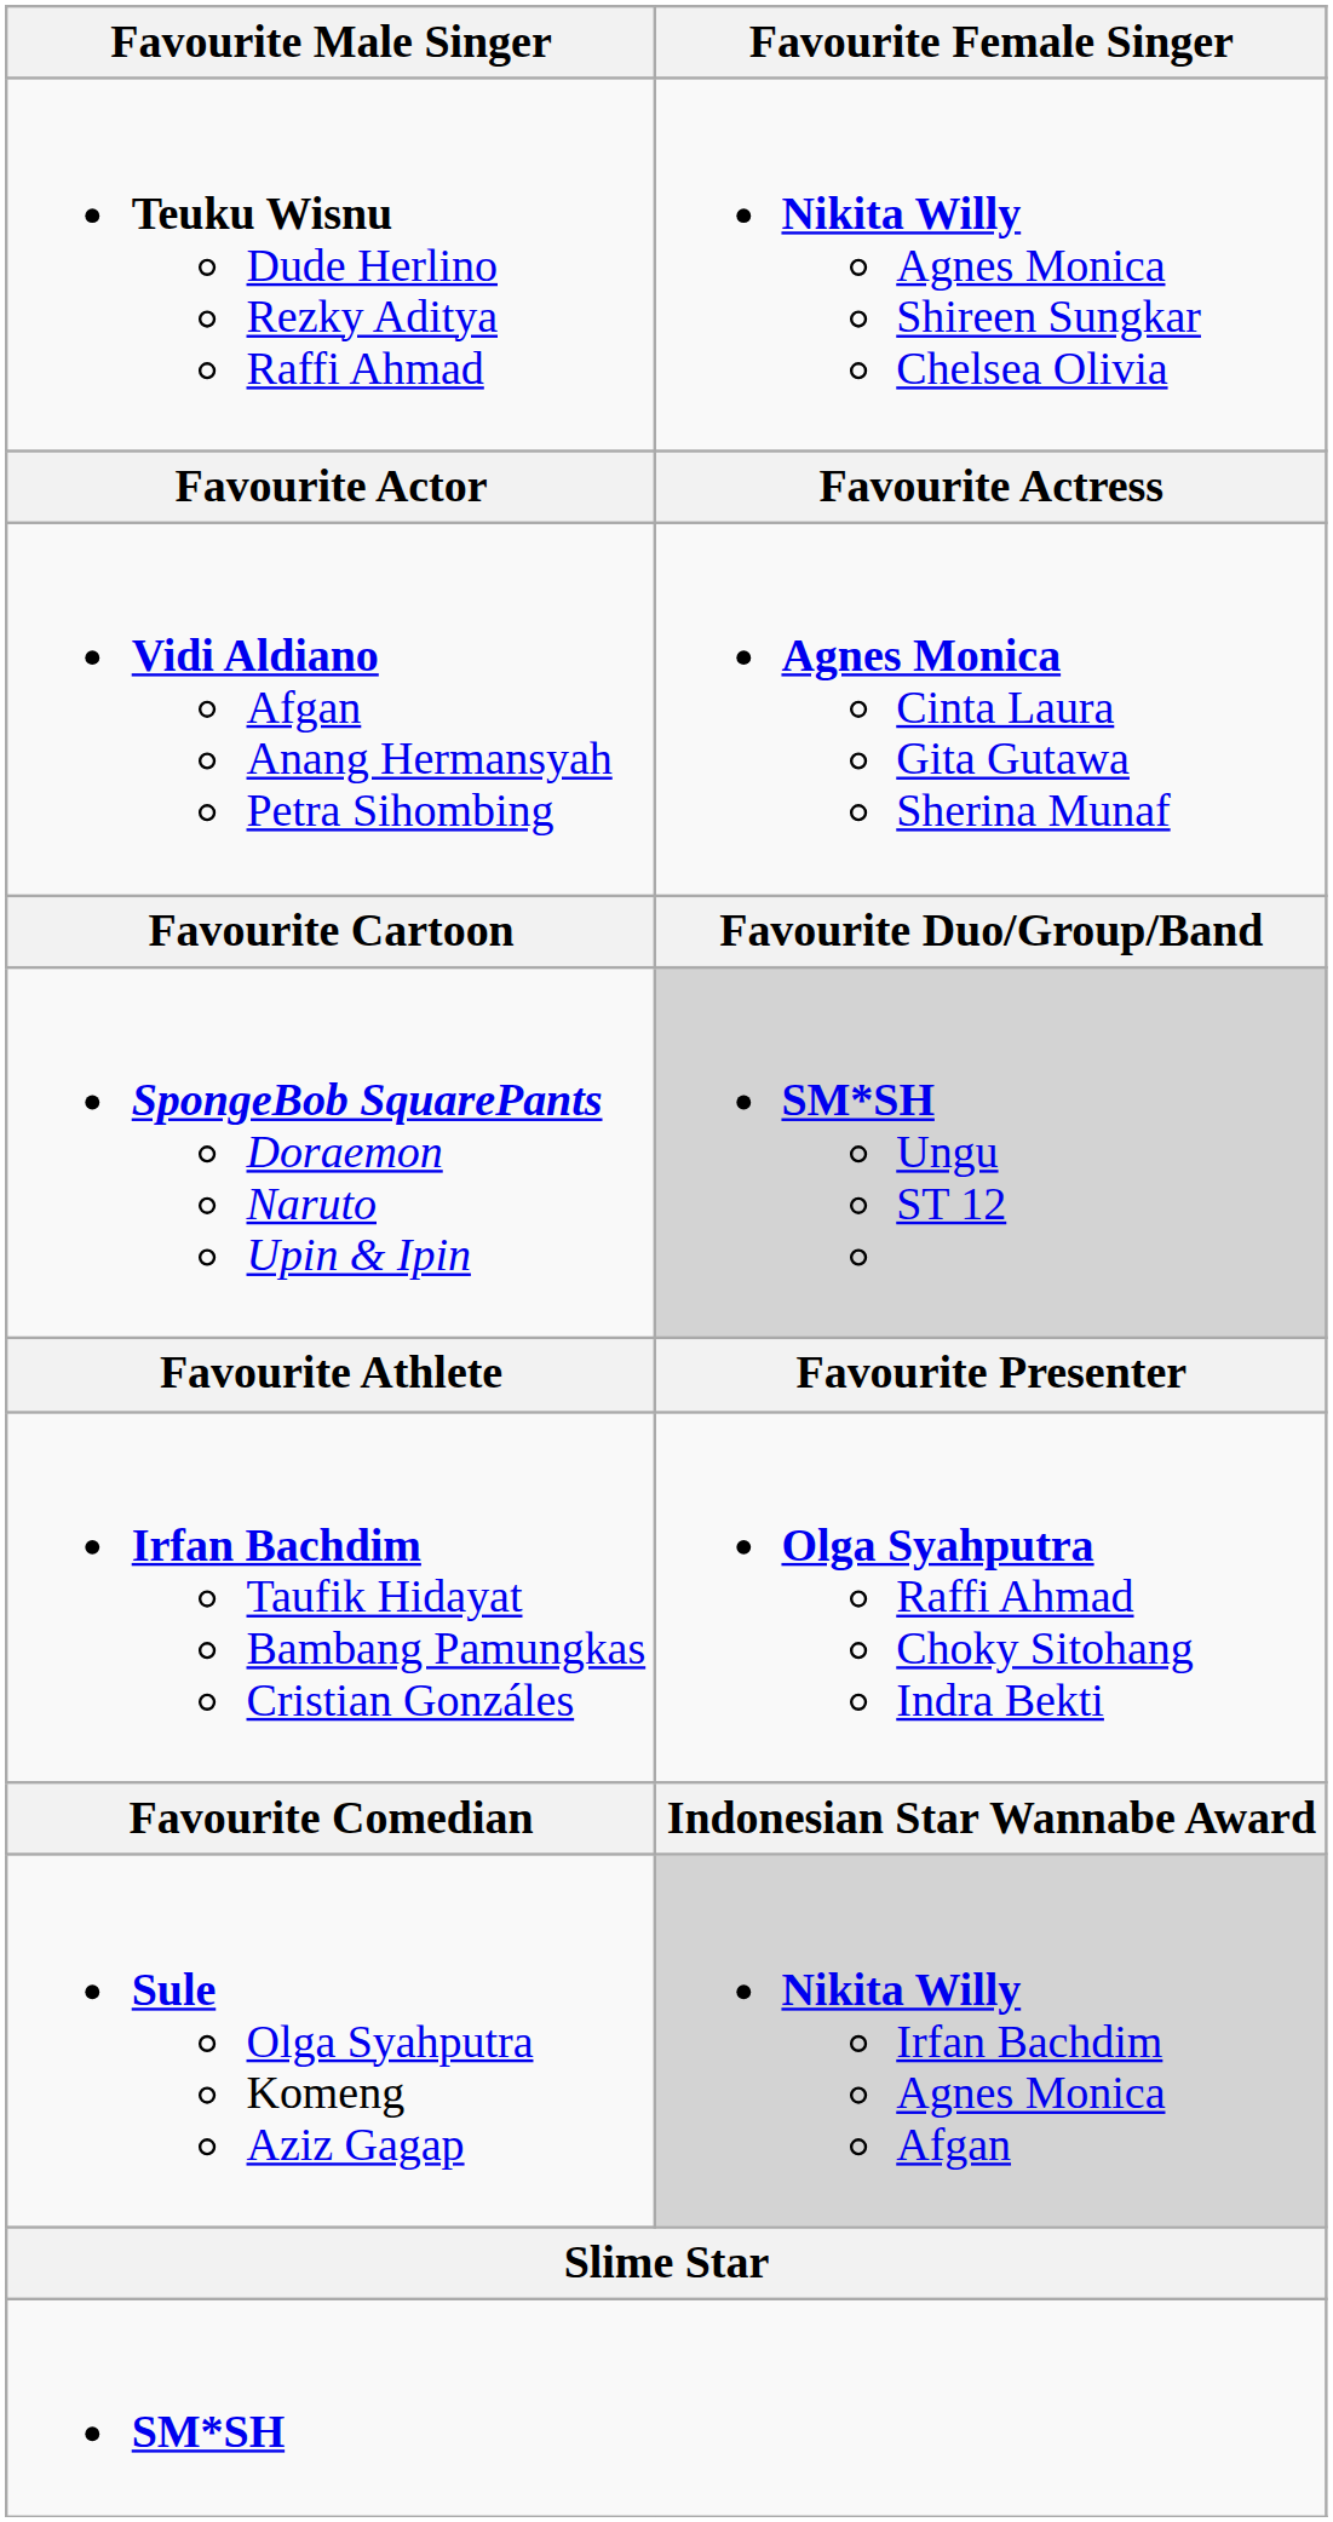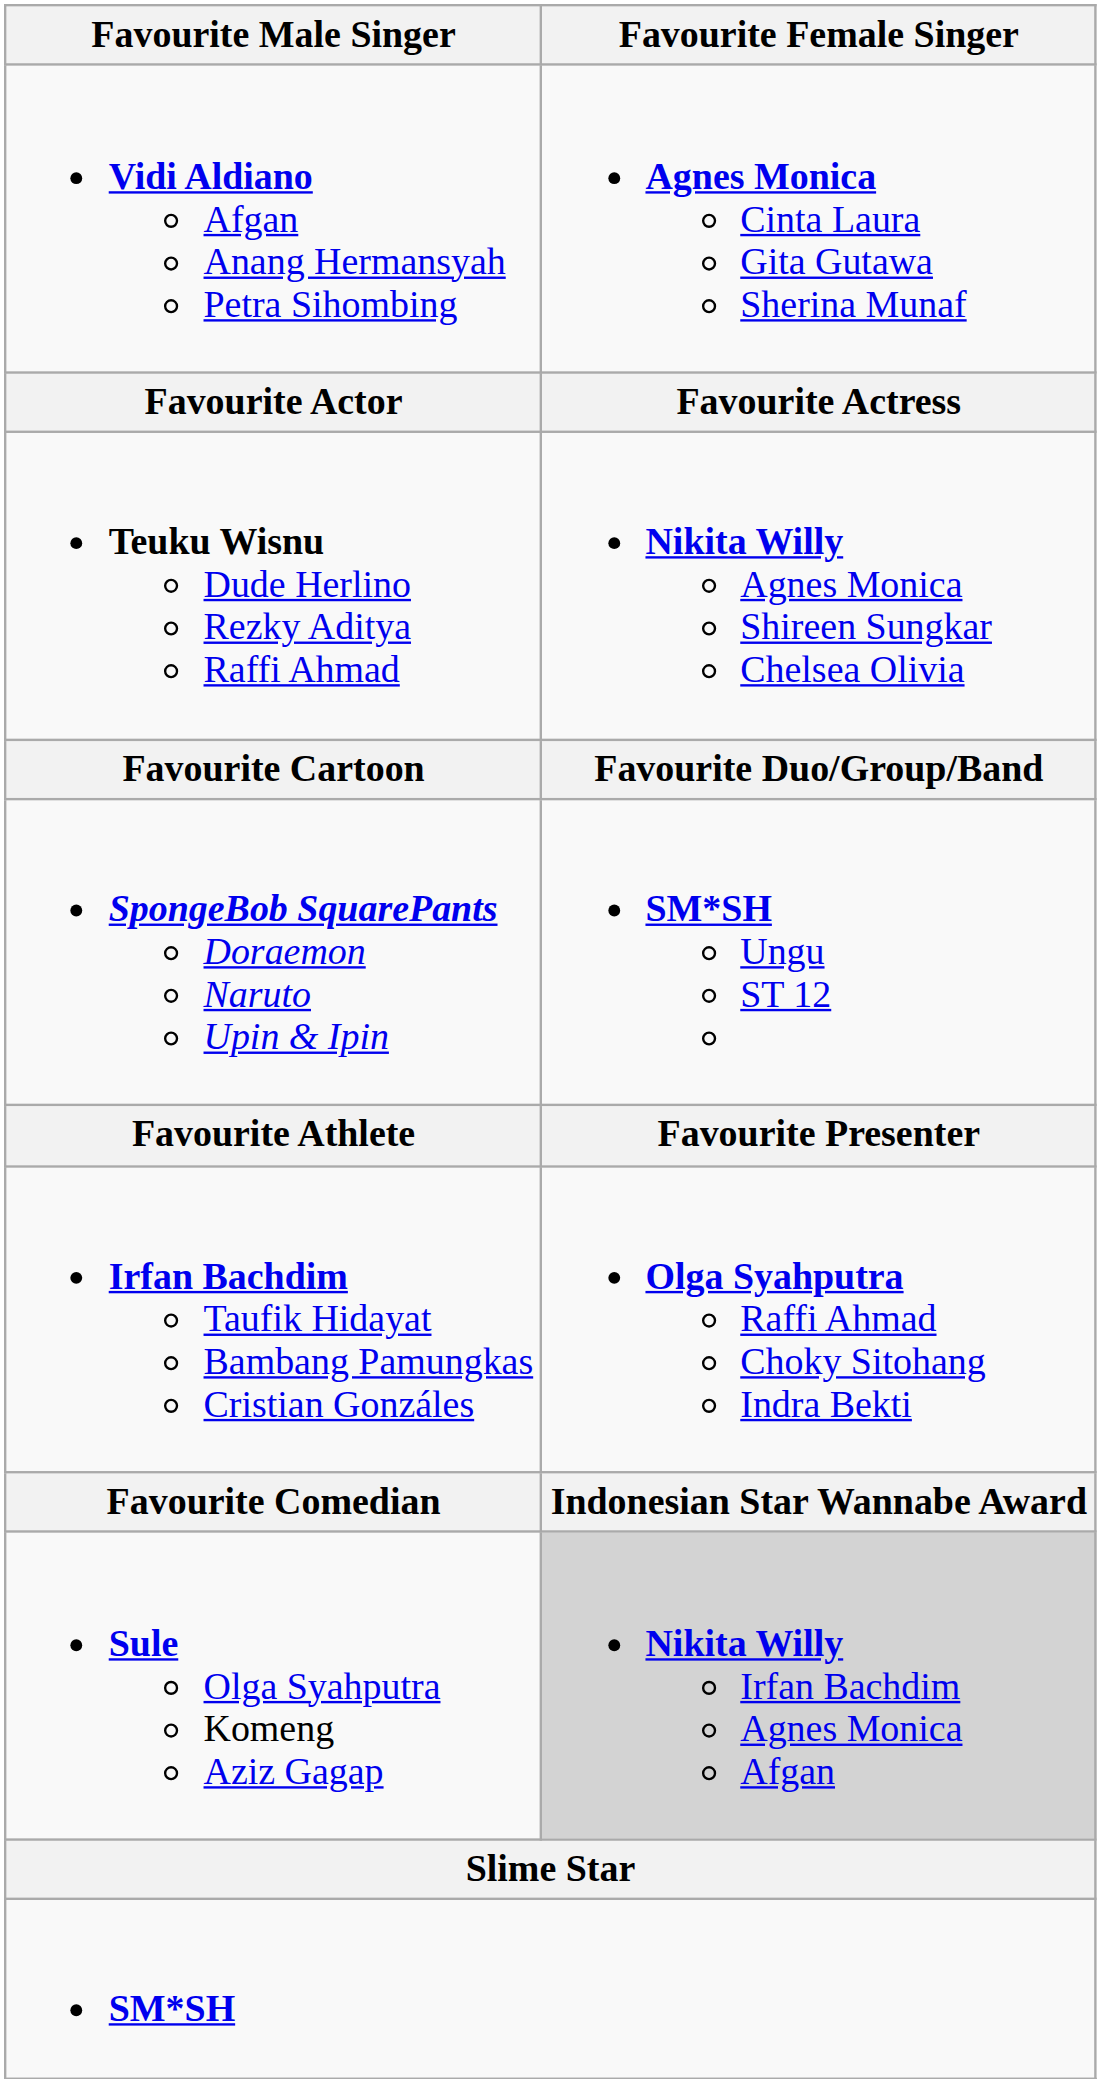rows swapped: Vidi Aldiano Afgan Anang Hermansyah Petra Sihombing <-> Teuku Wisnu Dude Herlino Rezky Aditya Raffi Ahmad
SpongeBob SquarePants Doraemon Naruto Upin & Ipin | Favourite Female Singer: lightgrey background -> no background
